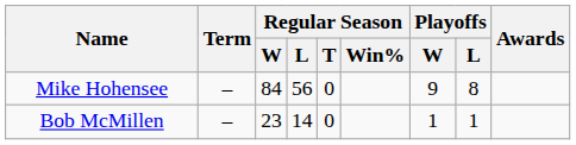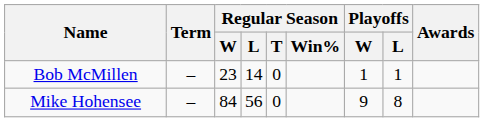rows swapped: Mike Hohensee <-> Bob McMillen
